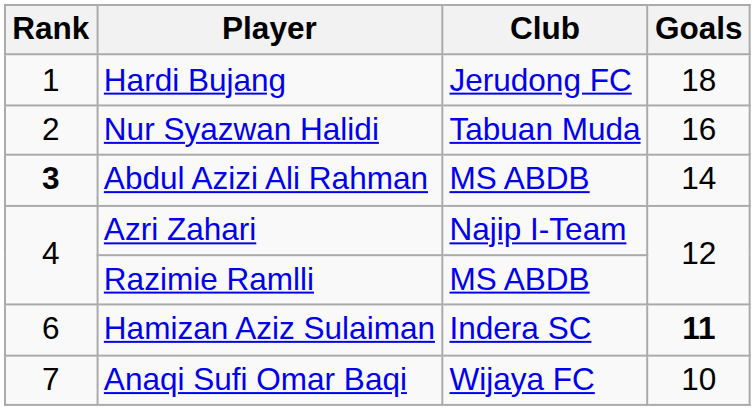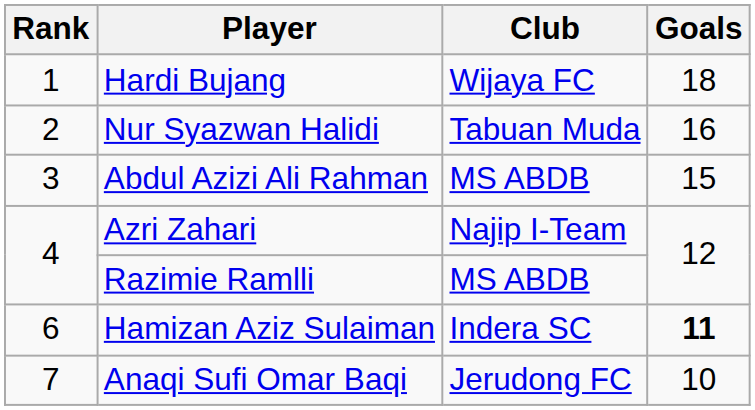Hardi Bujang | Club: Jerudong FC -> Wijaya FC
Abdul Azizi Ali Rahman | Rank: bold -> normal
Abdul Azizi Ali Rahman | Goals: 14 -> 15
Anaqi Sufi Omar Baqi | Club: Wijaya FC -> Jerudong FC
